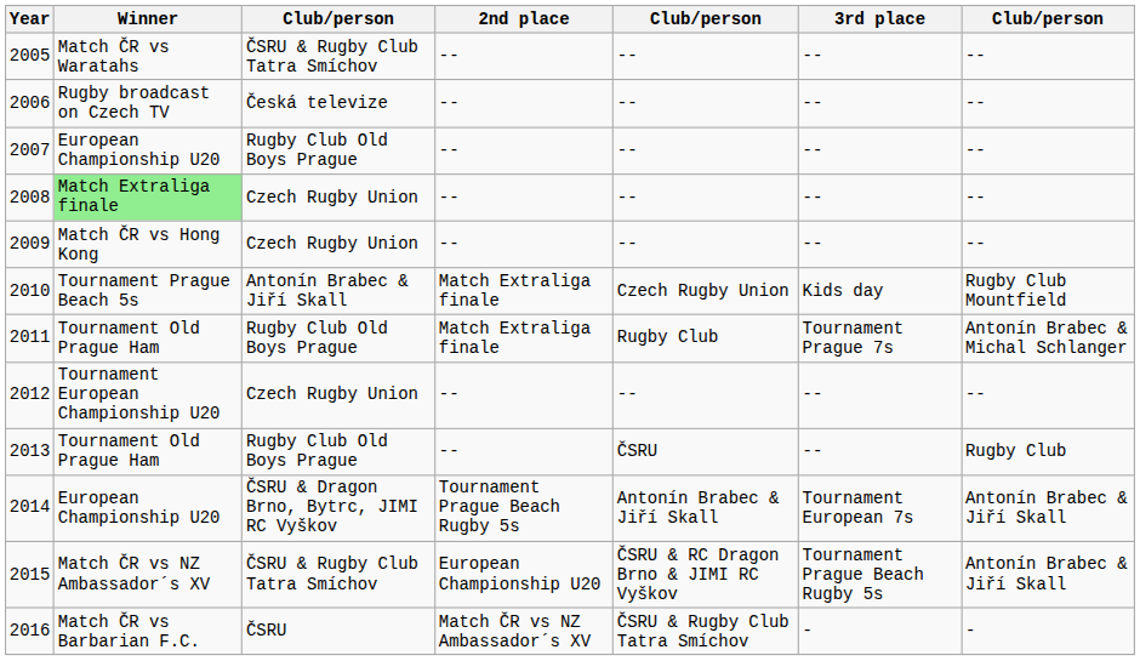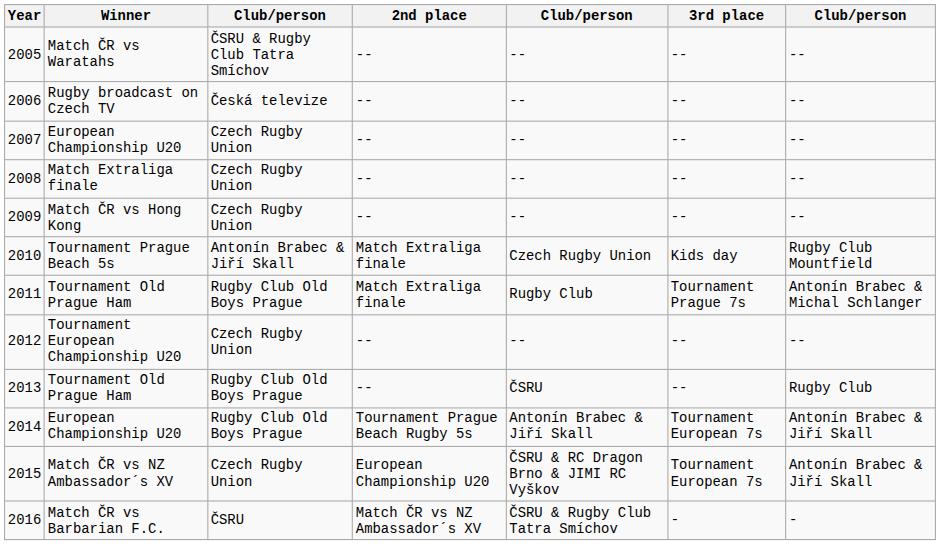2007 | column 3: Rugby Club Old Boys Prague -> Czech Rugby Union
2008 | Winner: lightgreen background -> no background
2014 | column 3: ČSRU & Dragon Brno, Bytrc, JIMI RC Vyškov -> Rugby Club Old Boys Prague
2015 | column 3: ČSRU & Rugby Club Tatra Smíchov -> Czech Rugby Union
2015 | 3rd place: Tournament Prague Beach Rugby 5s -> Tournament European 7s
